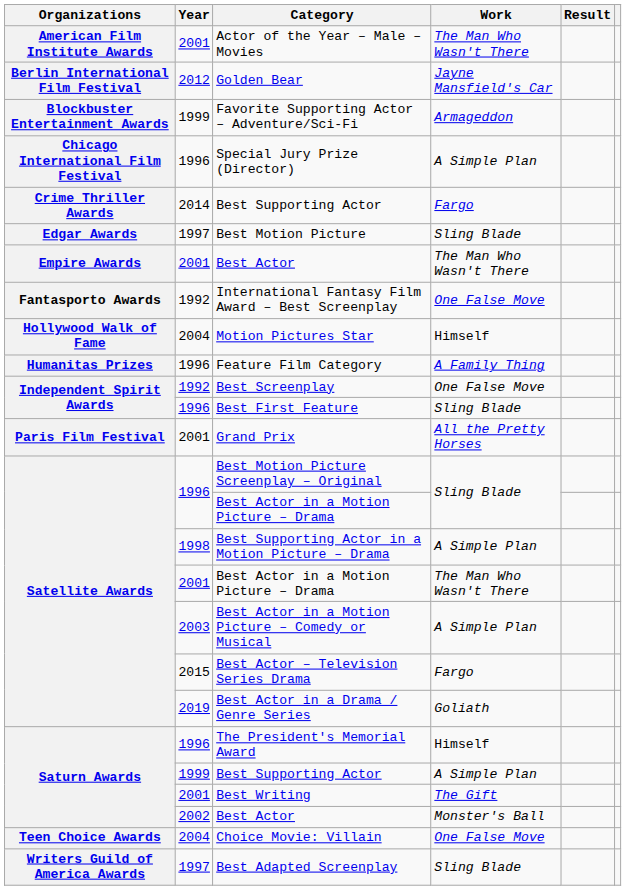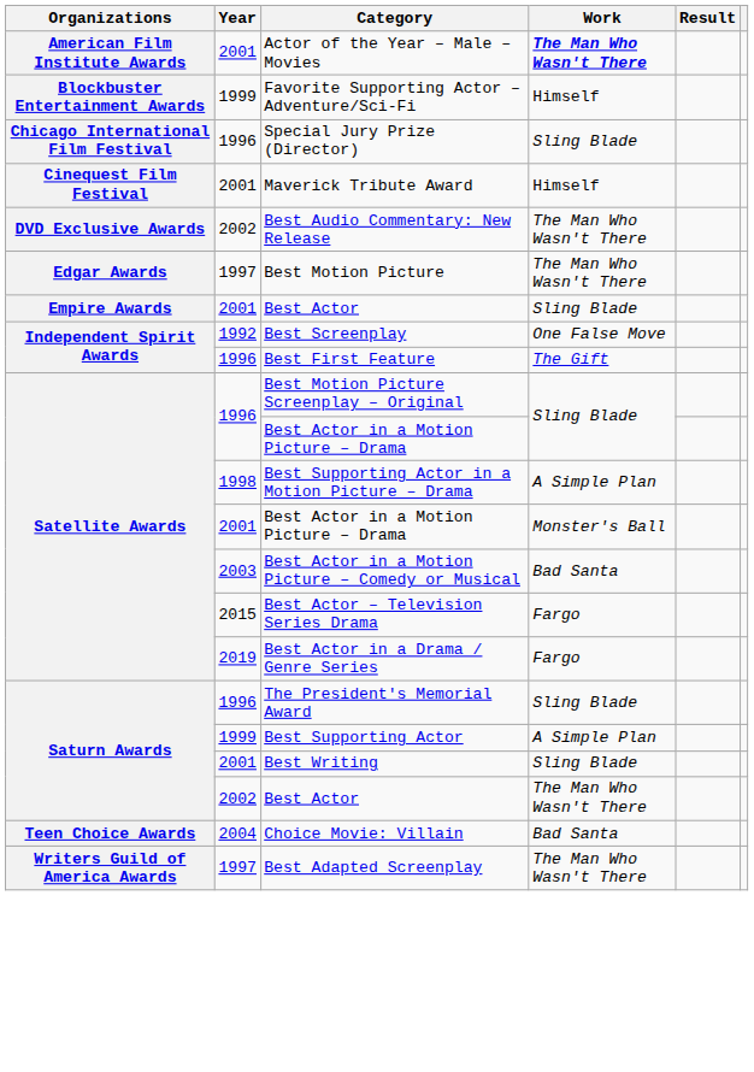Actor of the Year – Male – Movies | Work: normal -> bold
- row: Berlin International Film Festival | 2012 | Golden Bear | Jayne Mansfield's Car
Favorite Supporting Actor – Adventure/Sci-Fi | Work: Armageddon -> Himself
Special Jury Prize (Director) | Work: A Simple Plan -> Sling Blade
+ row: Cinequest Film Festival | 2001 | Maverick Tribute Award | Himself
- row: Crime Thriller Awards | 2014 | Best Supporting Actor | Fargo
+ row: DVD Exclusive Awards | 2002 | Best Audio Commentary: New Release | The Man Who Wasn't There
Best Motion Picture | Work: Sling Blade -> The Man Who Wasn't There
2001 / Best Actor | Work: The Man Who Wasn't There -> Sling Blade
- row: Fantasporto Awards | 1992 | International Fantasy Film Award – Best Screenplay | One False Move
- row: Hollywood Walk of Fame | 2004 | Motion Pictures Star | Himself
- row: Humanitas Prizes | 1996 | Feature Film Category | A Family Thing
Best First Feature | Work: Sling Blade -> The Gift
- row: Paris Film Festival | 2001 | Grand Prix | All the Pretty Horses
2001 / Best Actor in a Motion Picture – Drama | Work: The Man Who Wasn't There -> Monster's Ball
Best Actor in a Motion Picture – Comedy or Musical | Work: A Simple Plan -> Bad Santa
Best Actor in a Drama / Genre Series | Work: Goliath -> Fargo
The President's Memorial Award | Work: Himself -> Sling Blade
Best Writing | Work: The Gift -> Sling Blade
2002 / Best Actor | Work: Monster's Ball -> The Man Who Wasn't There
Choice Movie: Villain | Work: One False Move -> Bad Santa
Best Adapted Screenplay | Work: Sling Blade -> The Man Who Wasn't There
